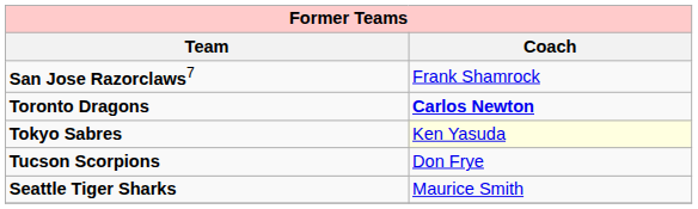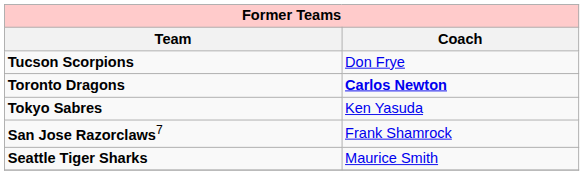rows swapped: San Jose Razorclaws7 <-> Tucson Scorpions
Tokyo Sabres | Coach: lightyellow background -> no background
